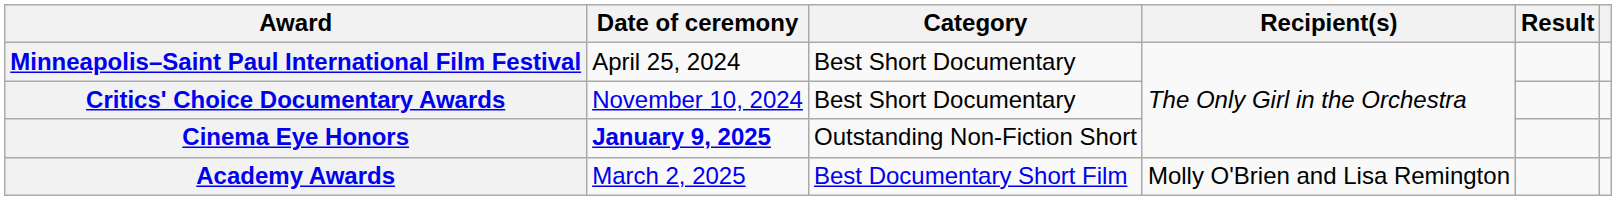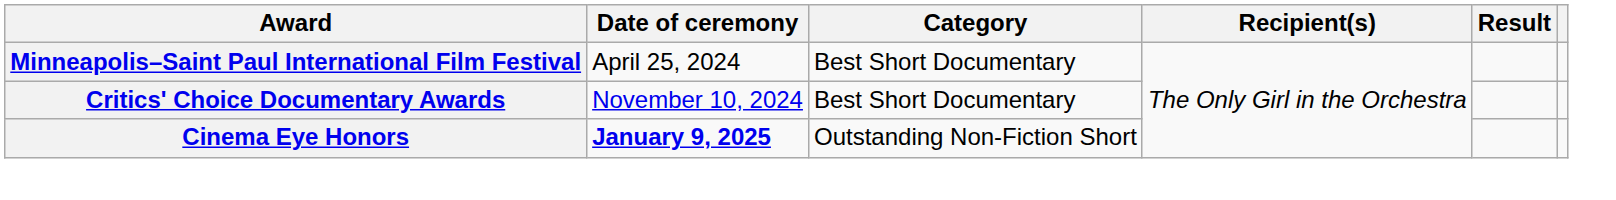- row: Academy Awards | March 2, 2025 | Best Documentary Short Film | Molly O'Brien and Lisa Remington
